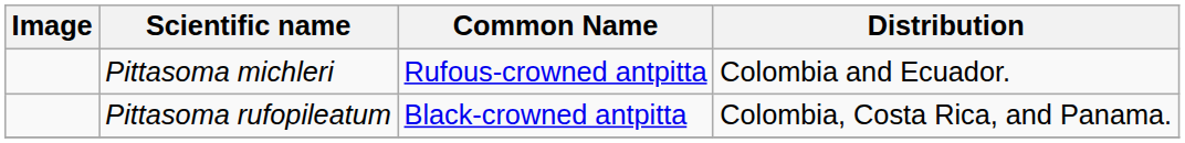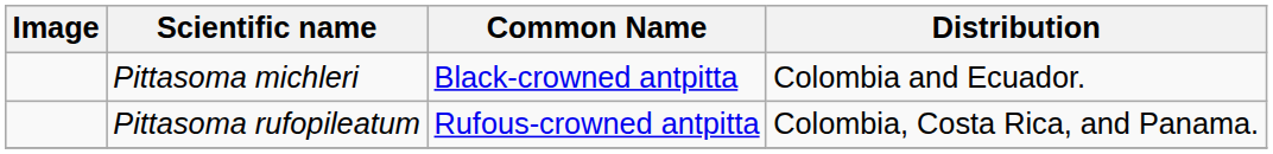Pittasoma michleri | Common Name: Rufous-crowned antpitta -> Black-crowned antpitta
Pittasoma rufopileatum | Common Name: Black-crowned antpitta -> Rufous-crowned antpitta
